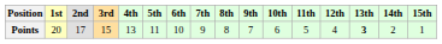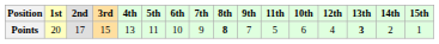columns swapped: 10th <-> 11th
Points | 8th: normal -> bold
